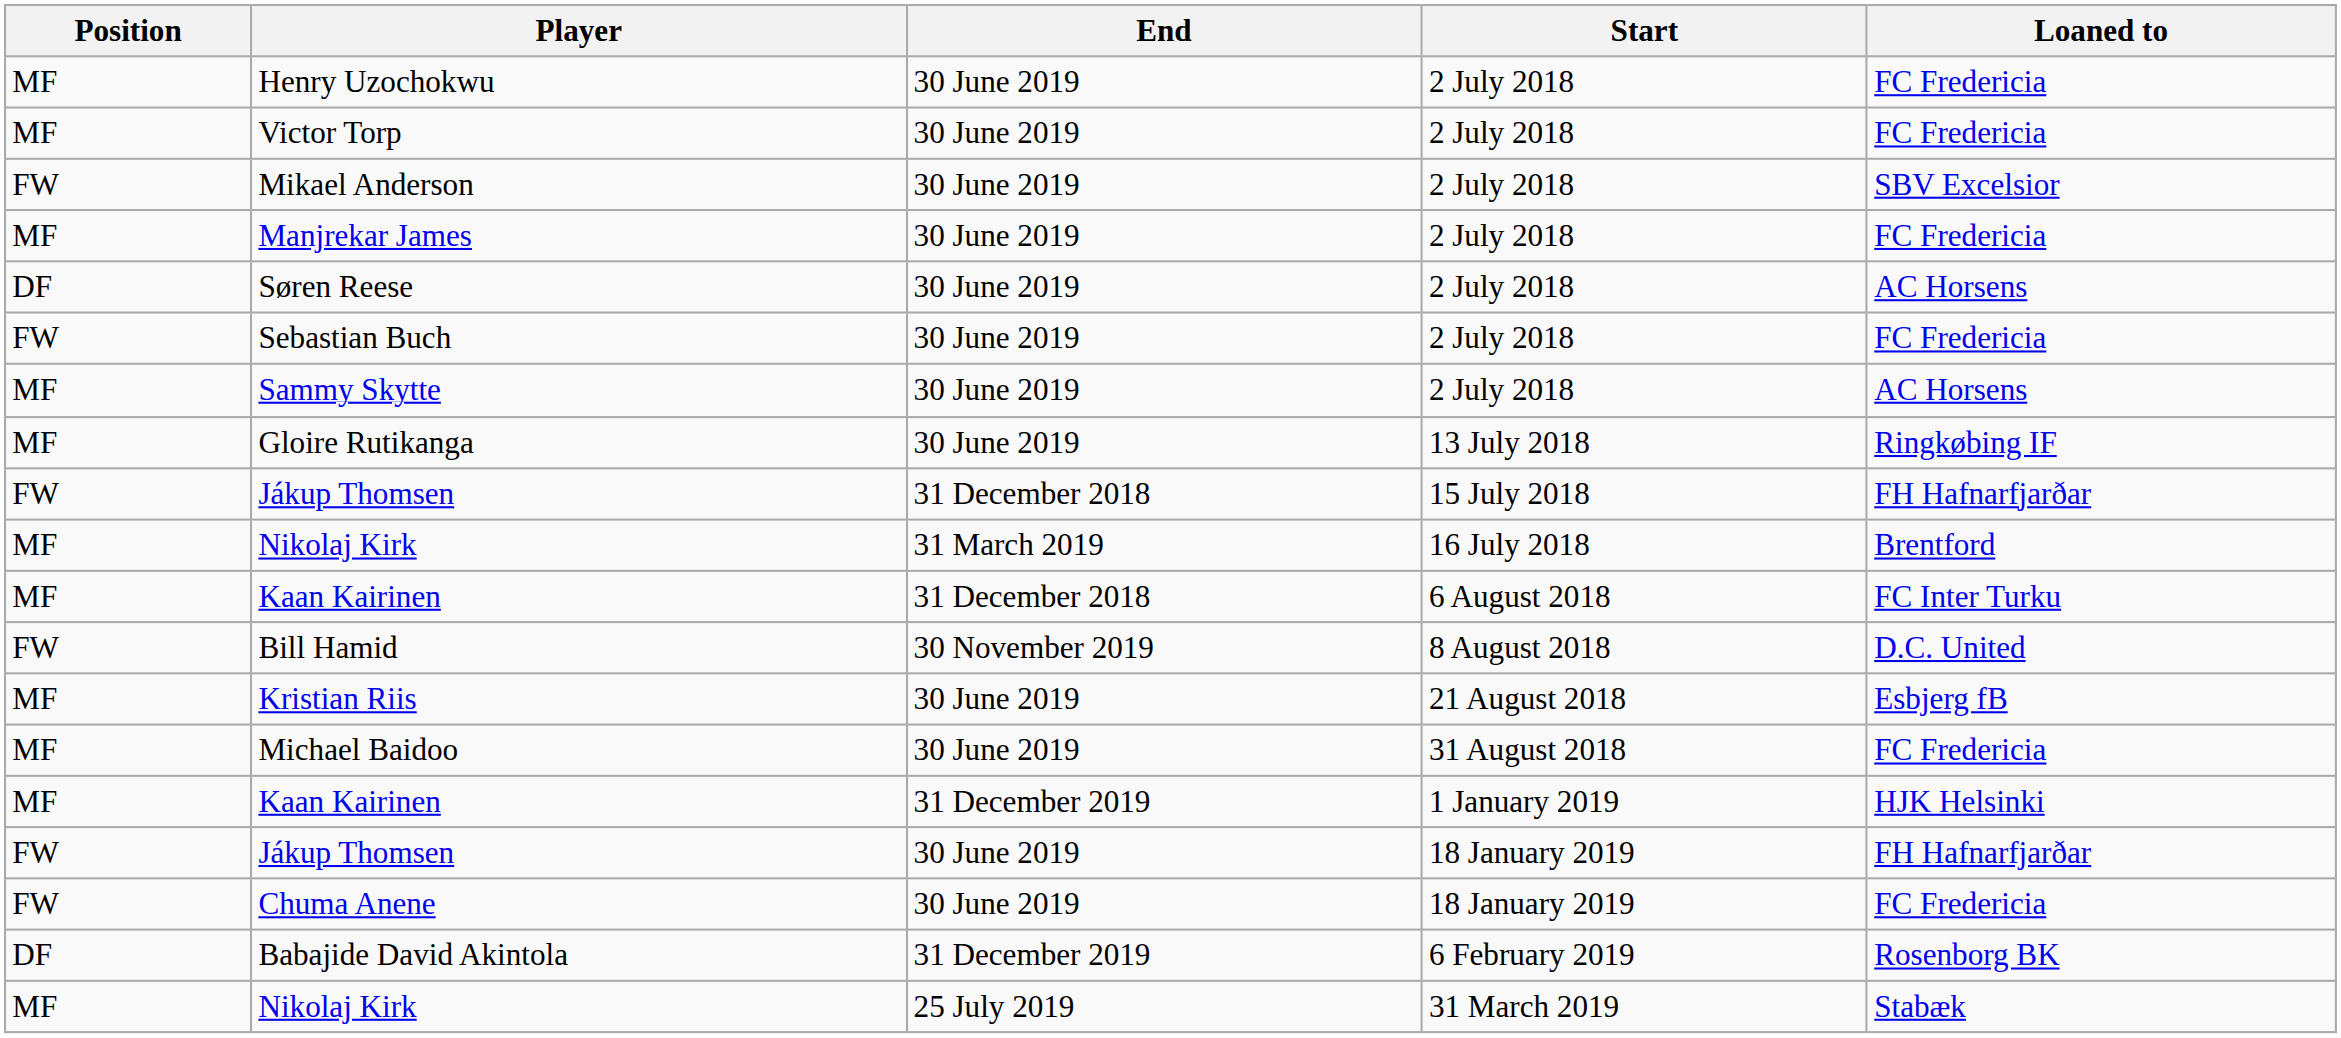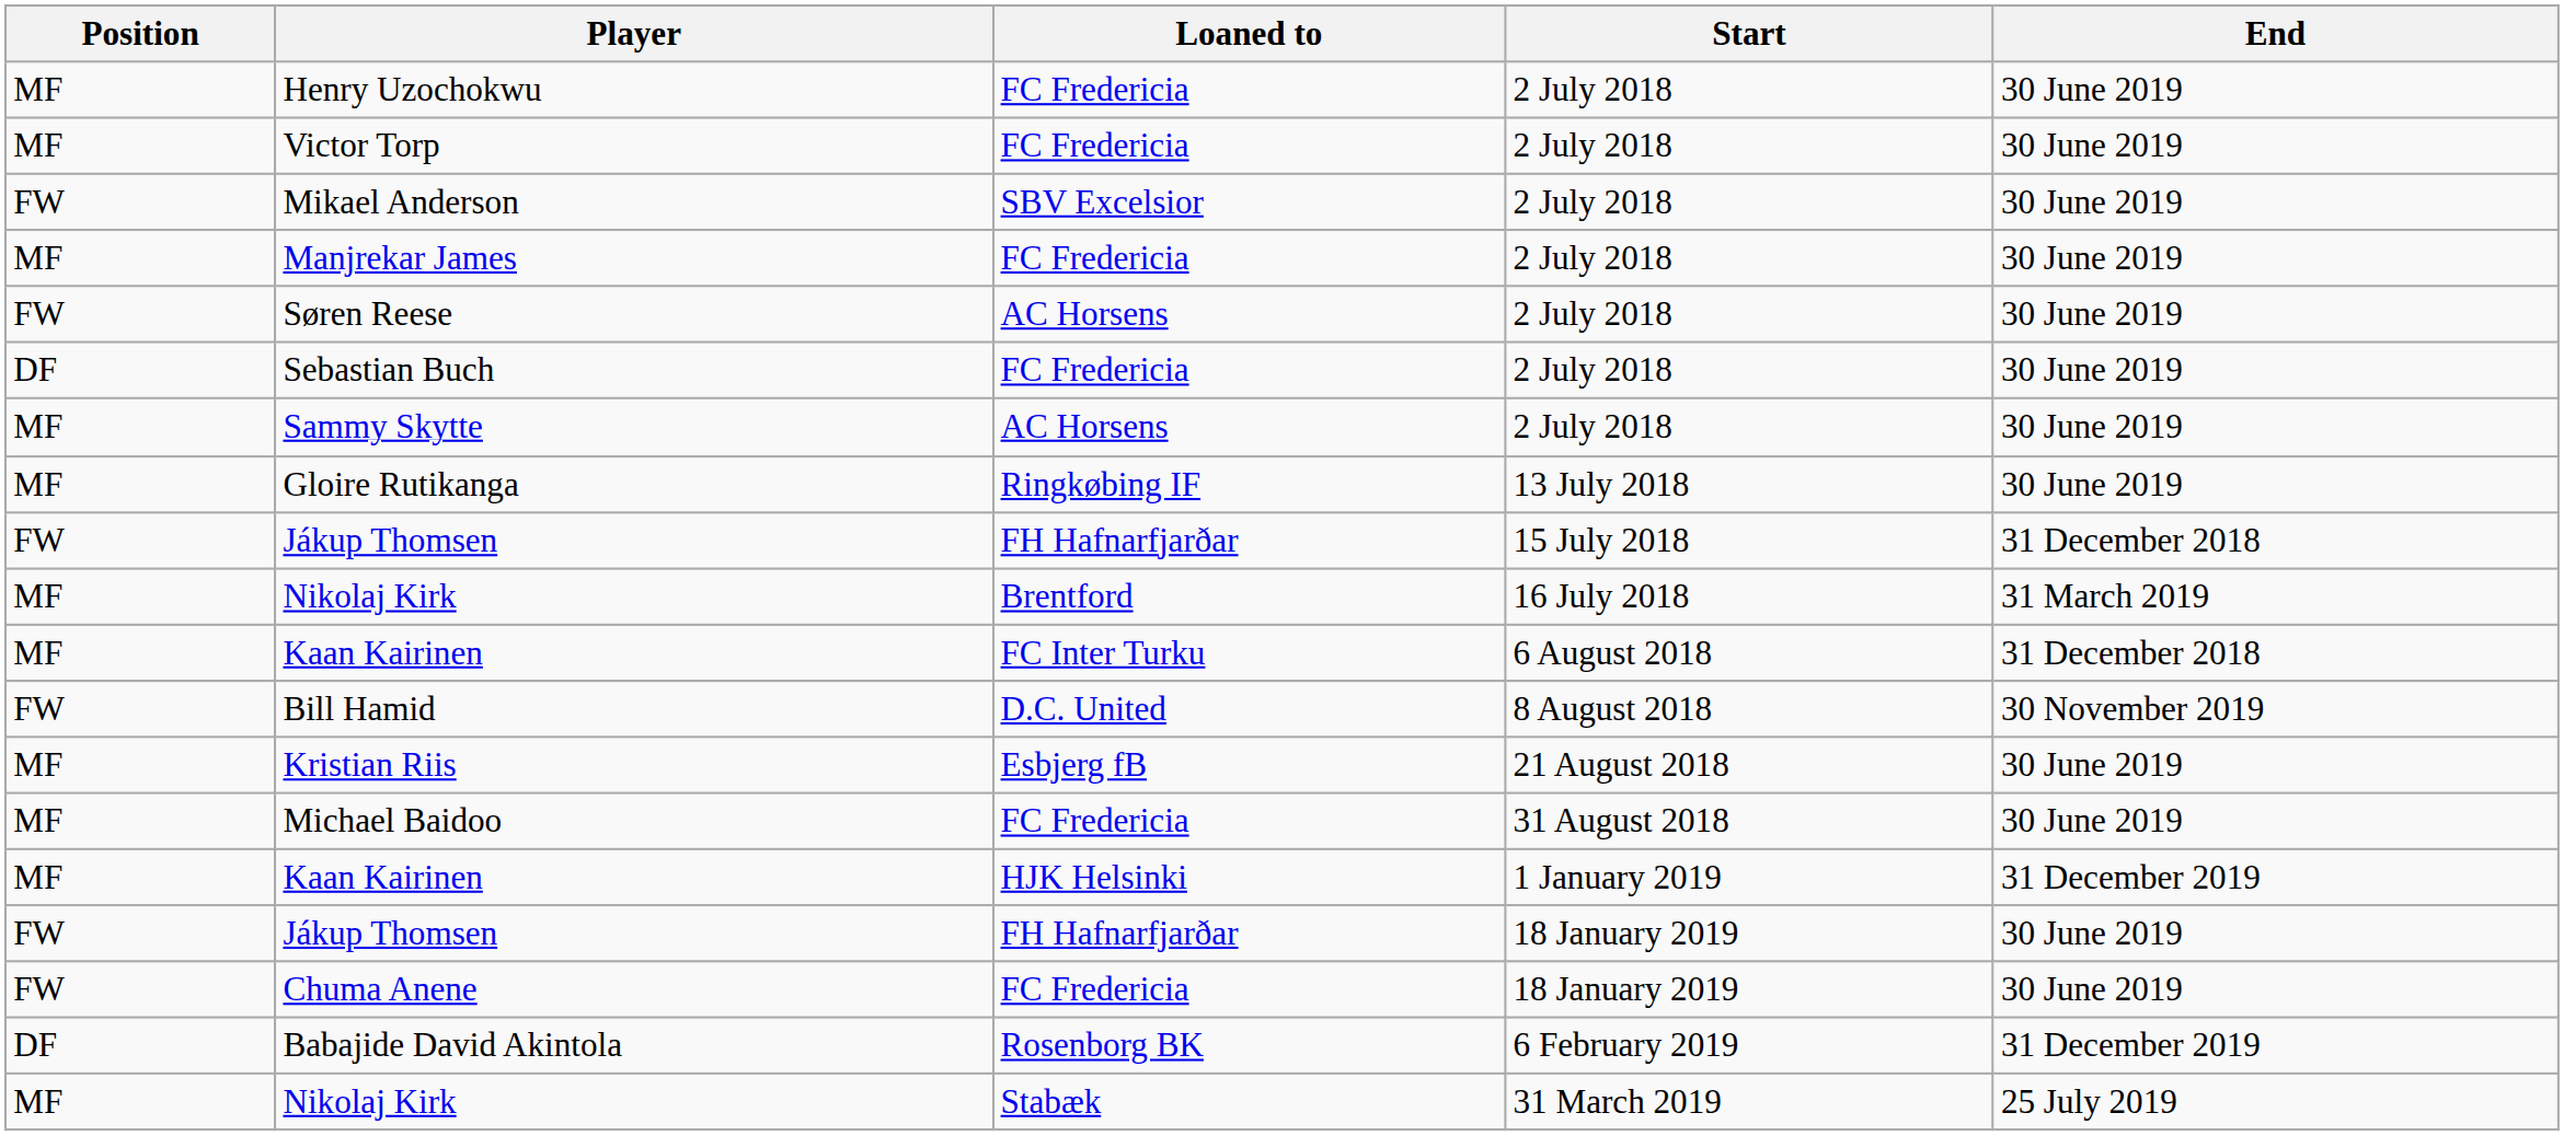columns swapped: Loaned to <-> End
Søren Reese | Position: DF -> FW
Sebastian Buch | Position: FW -> DF
